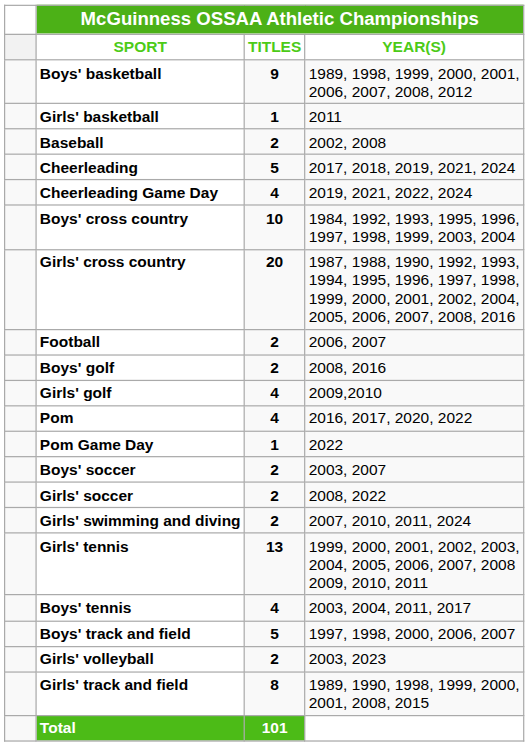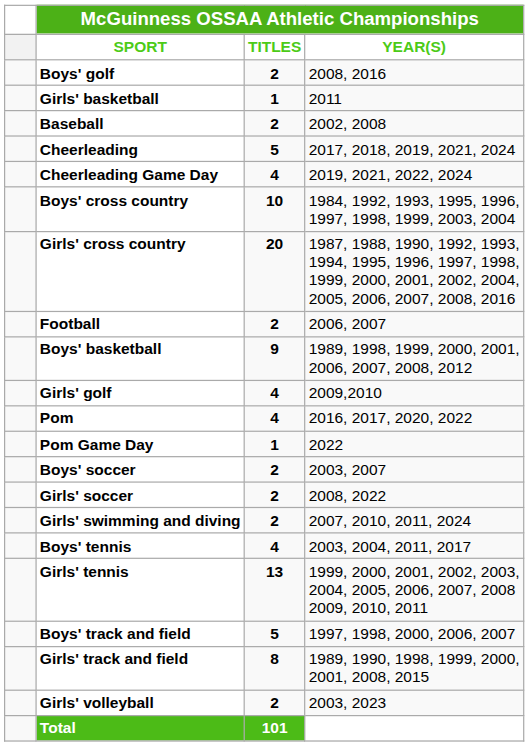rows swapped: Boys' basketball <-> Boys' golf
rows swapped: Boys' tennis <-> Girls' tennis
rows swapped: Girls' track and field <-> Girls' volleyball
